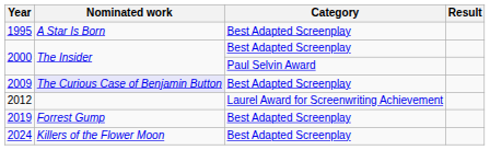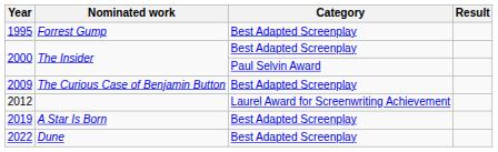1995 | Nominated work: A Star Is Born -> Forrest Gump
2009 | Nominated work: lavender background -> no background
2019 | Nominated work: Forrest Gump -> A Star Is Born
+ row: 2022 | Dune | Best Adapted Screenplay
- row: 2024 | Killers of the Flower Moon | Best Adapted Screenplay
